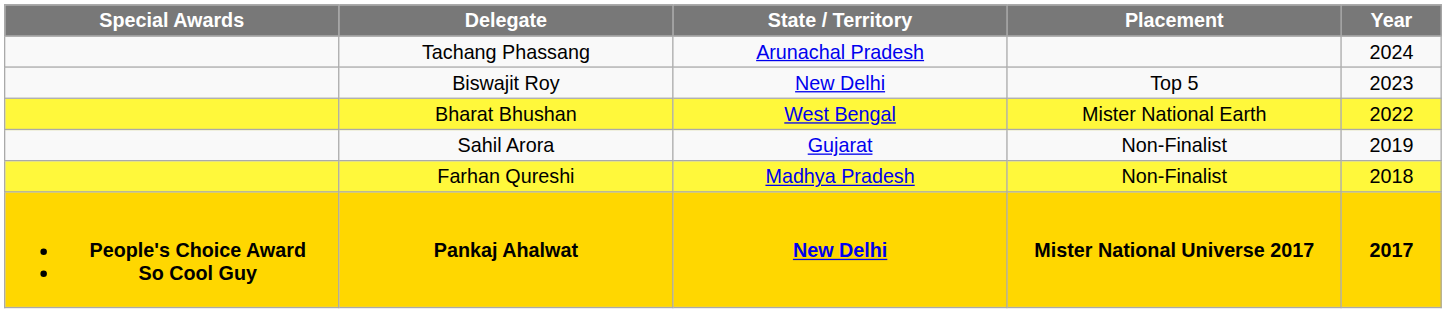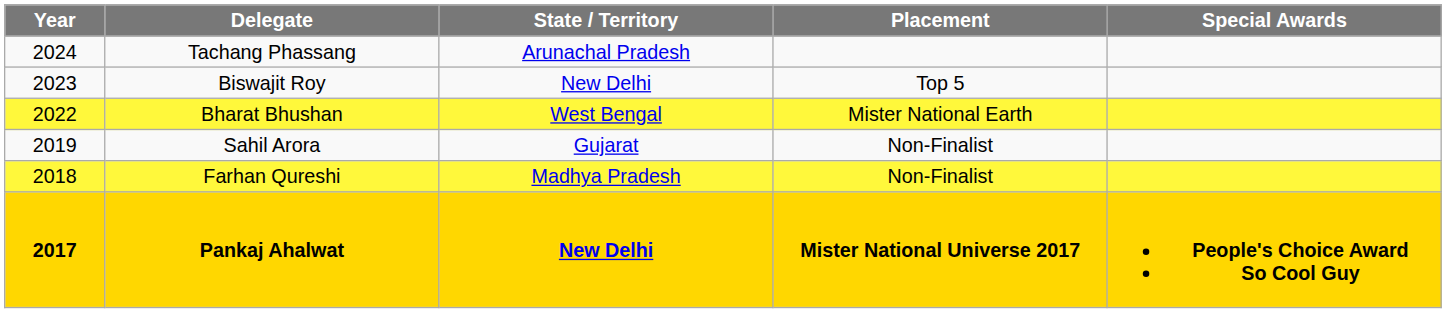columns swapped: Year <-> Special Awards
